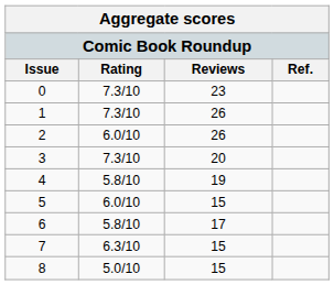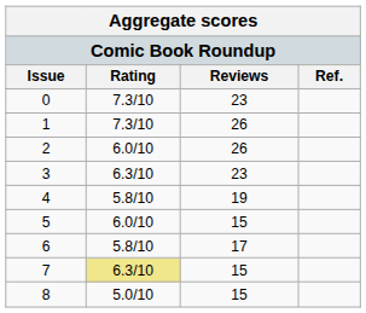3 | Rating: 7.3/10 -> 6.3/10
3 | Reviews: 20 -> 23
7 | Rating: no background -> khaki background
